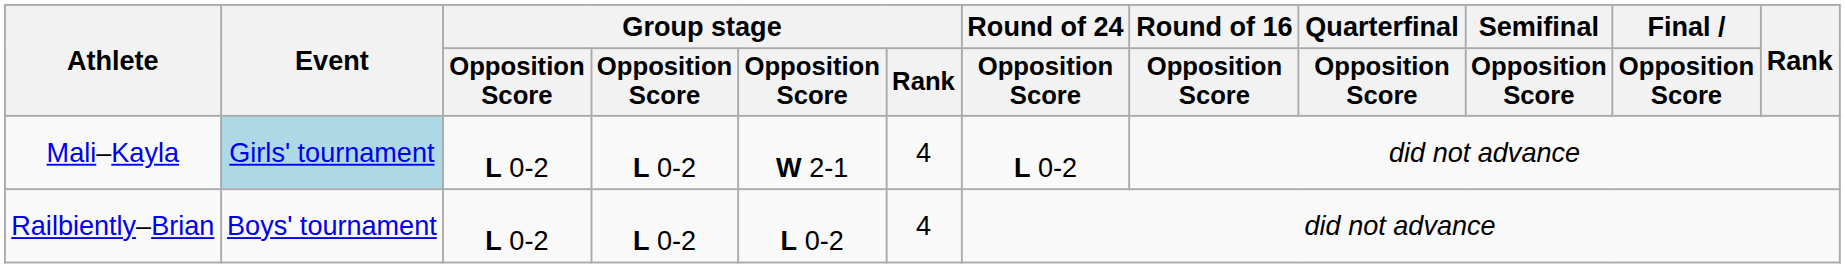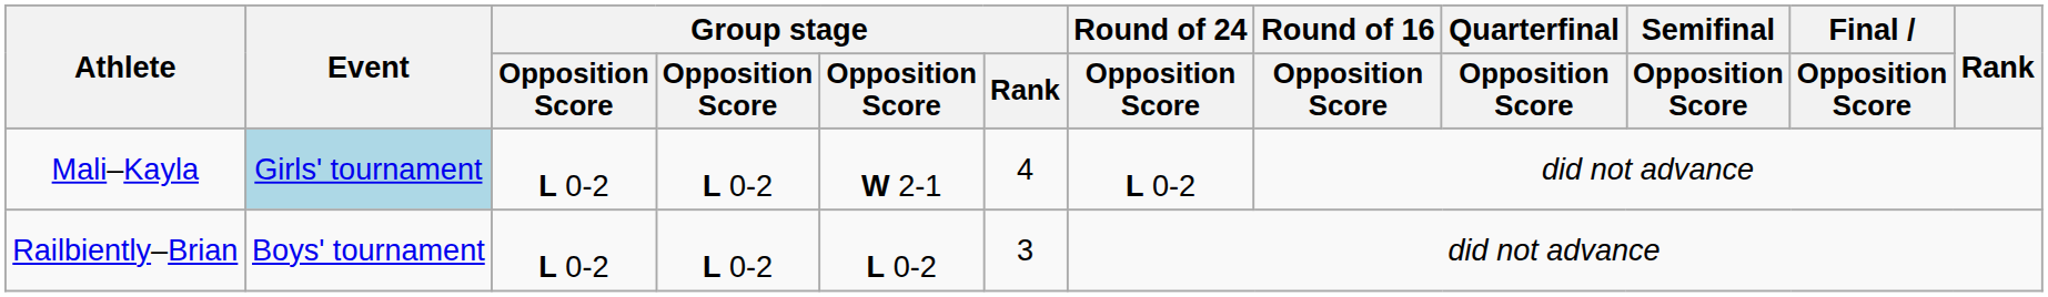Railbiently–Brian | Group stage / Rank: 4 -> 3
